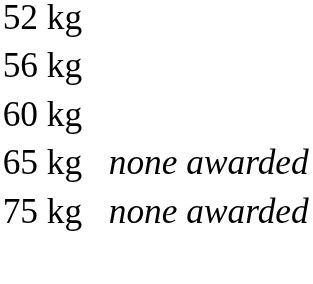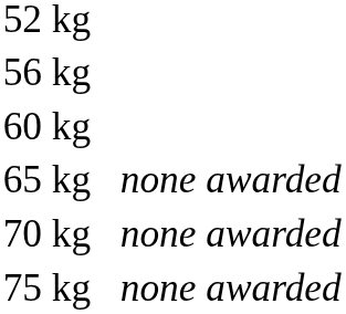+ row: 70 kg | none awarded
